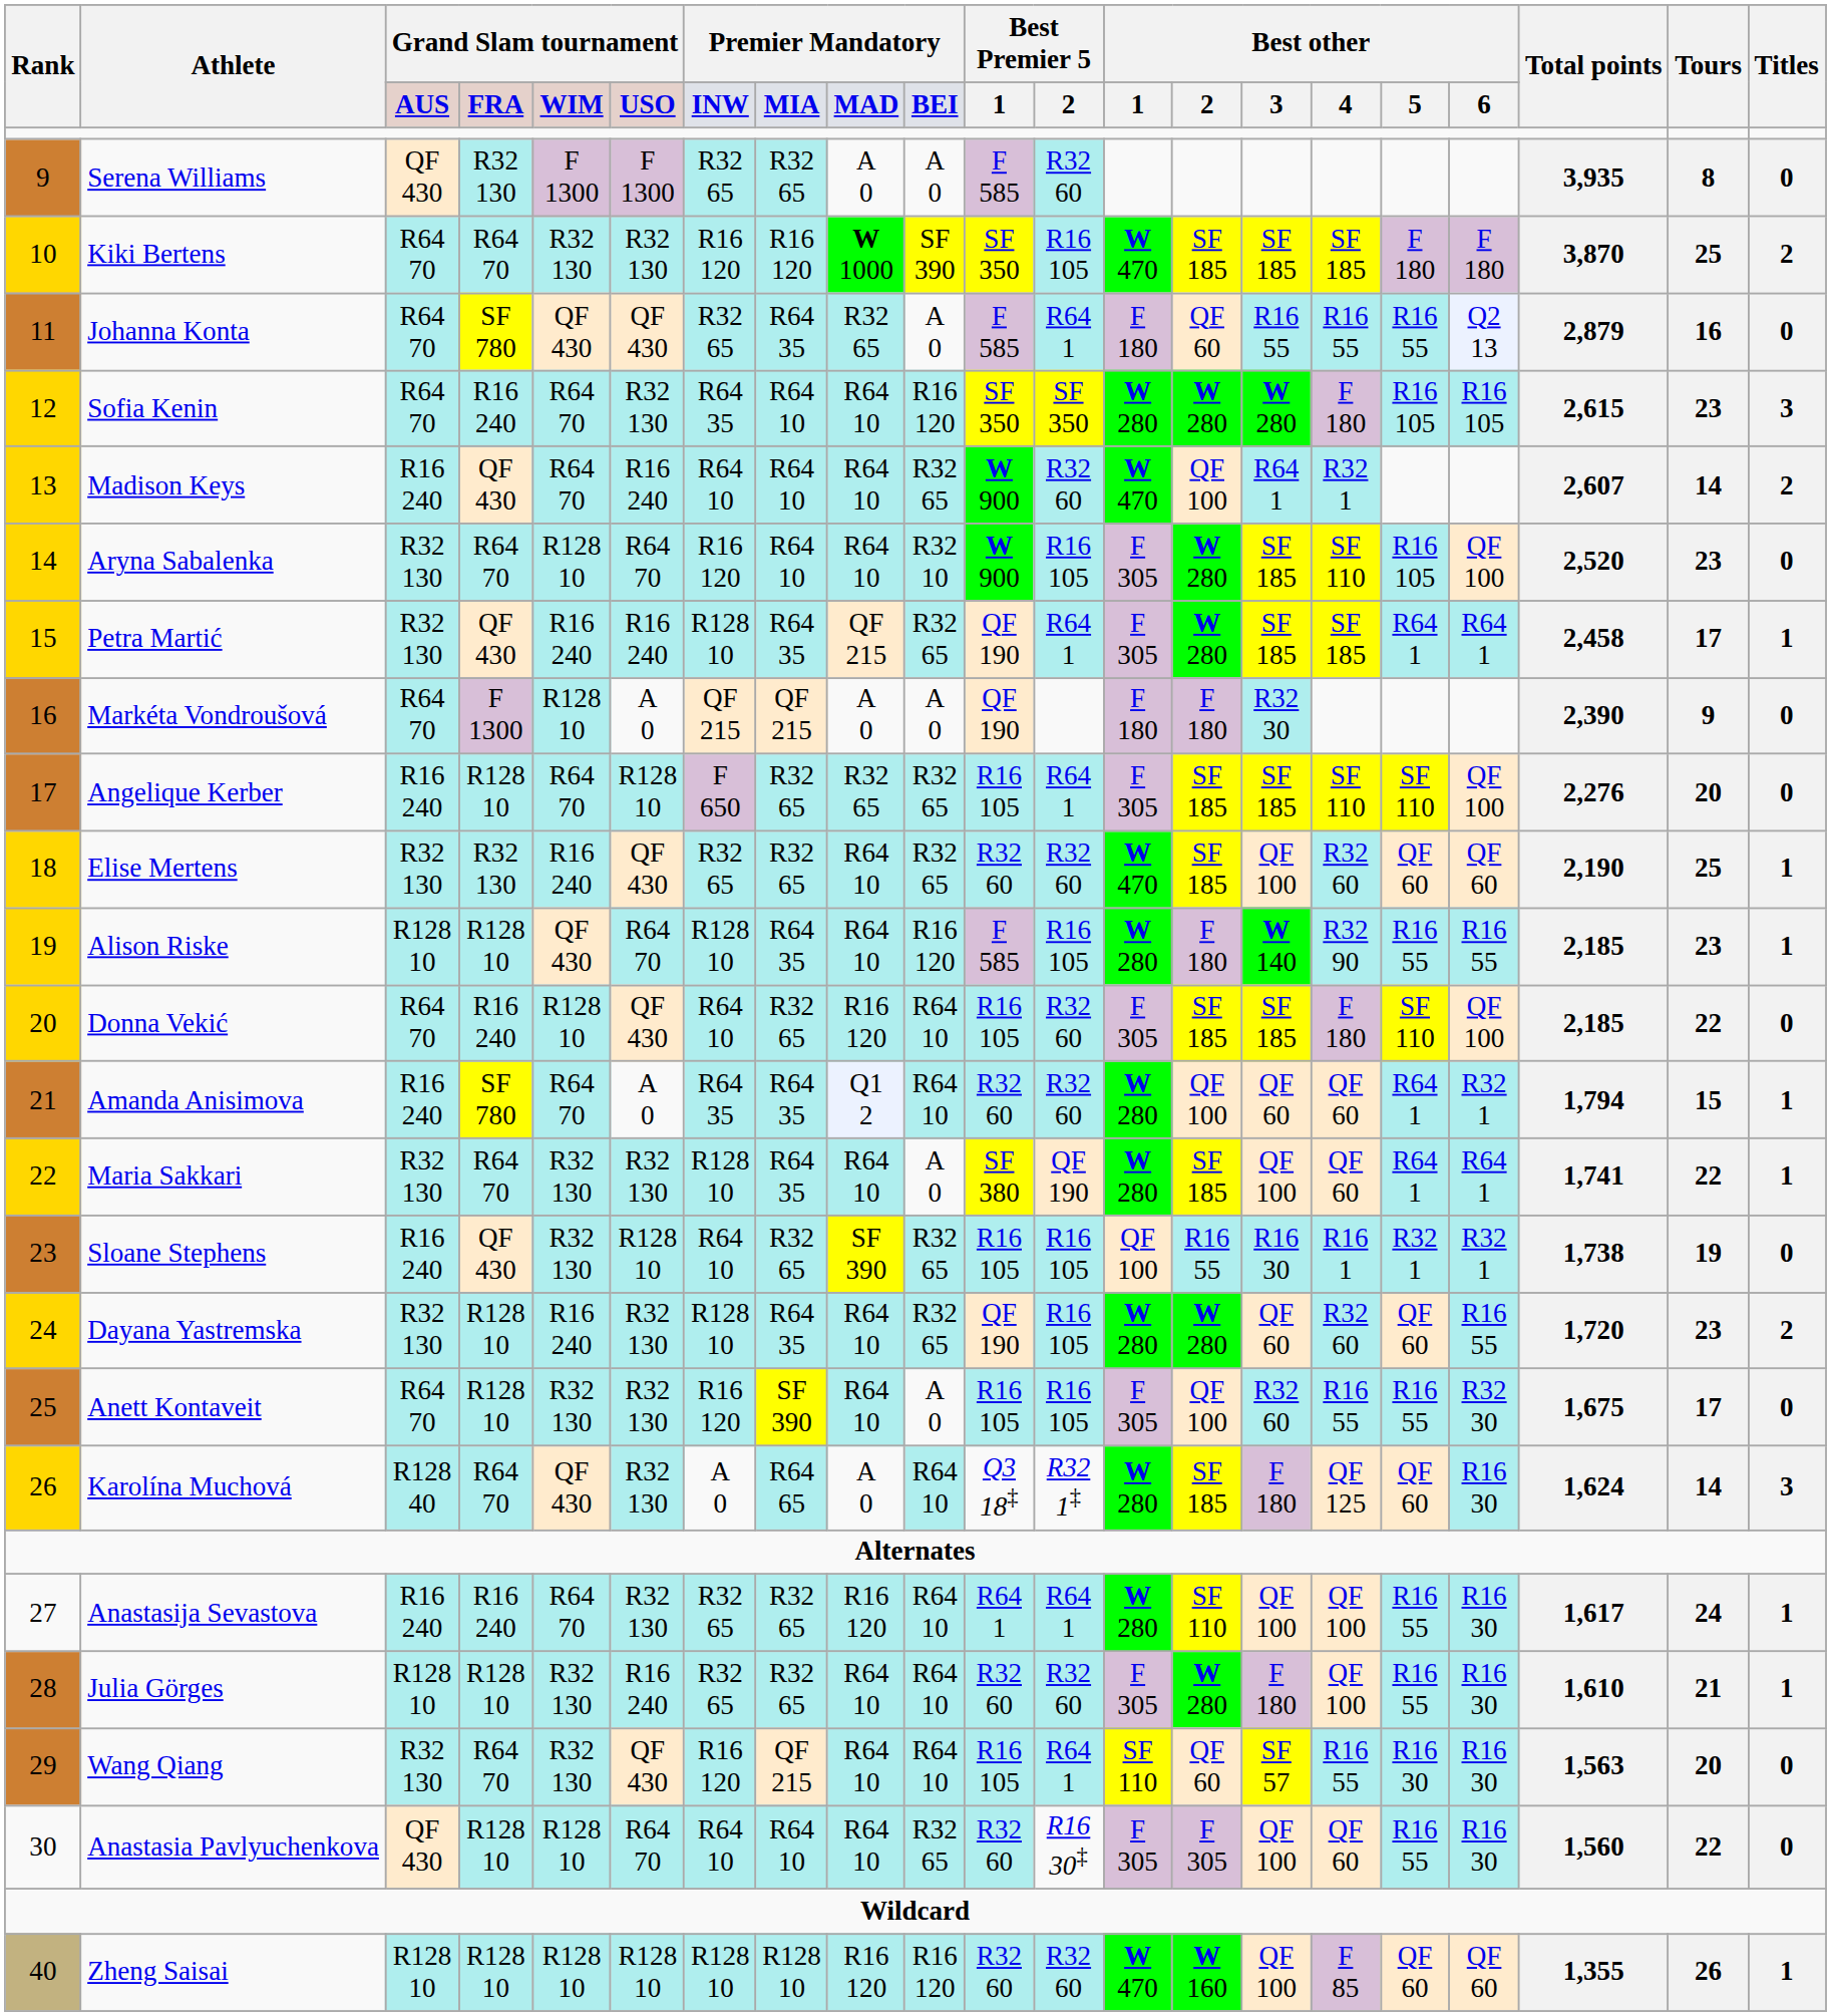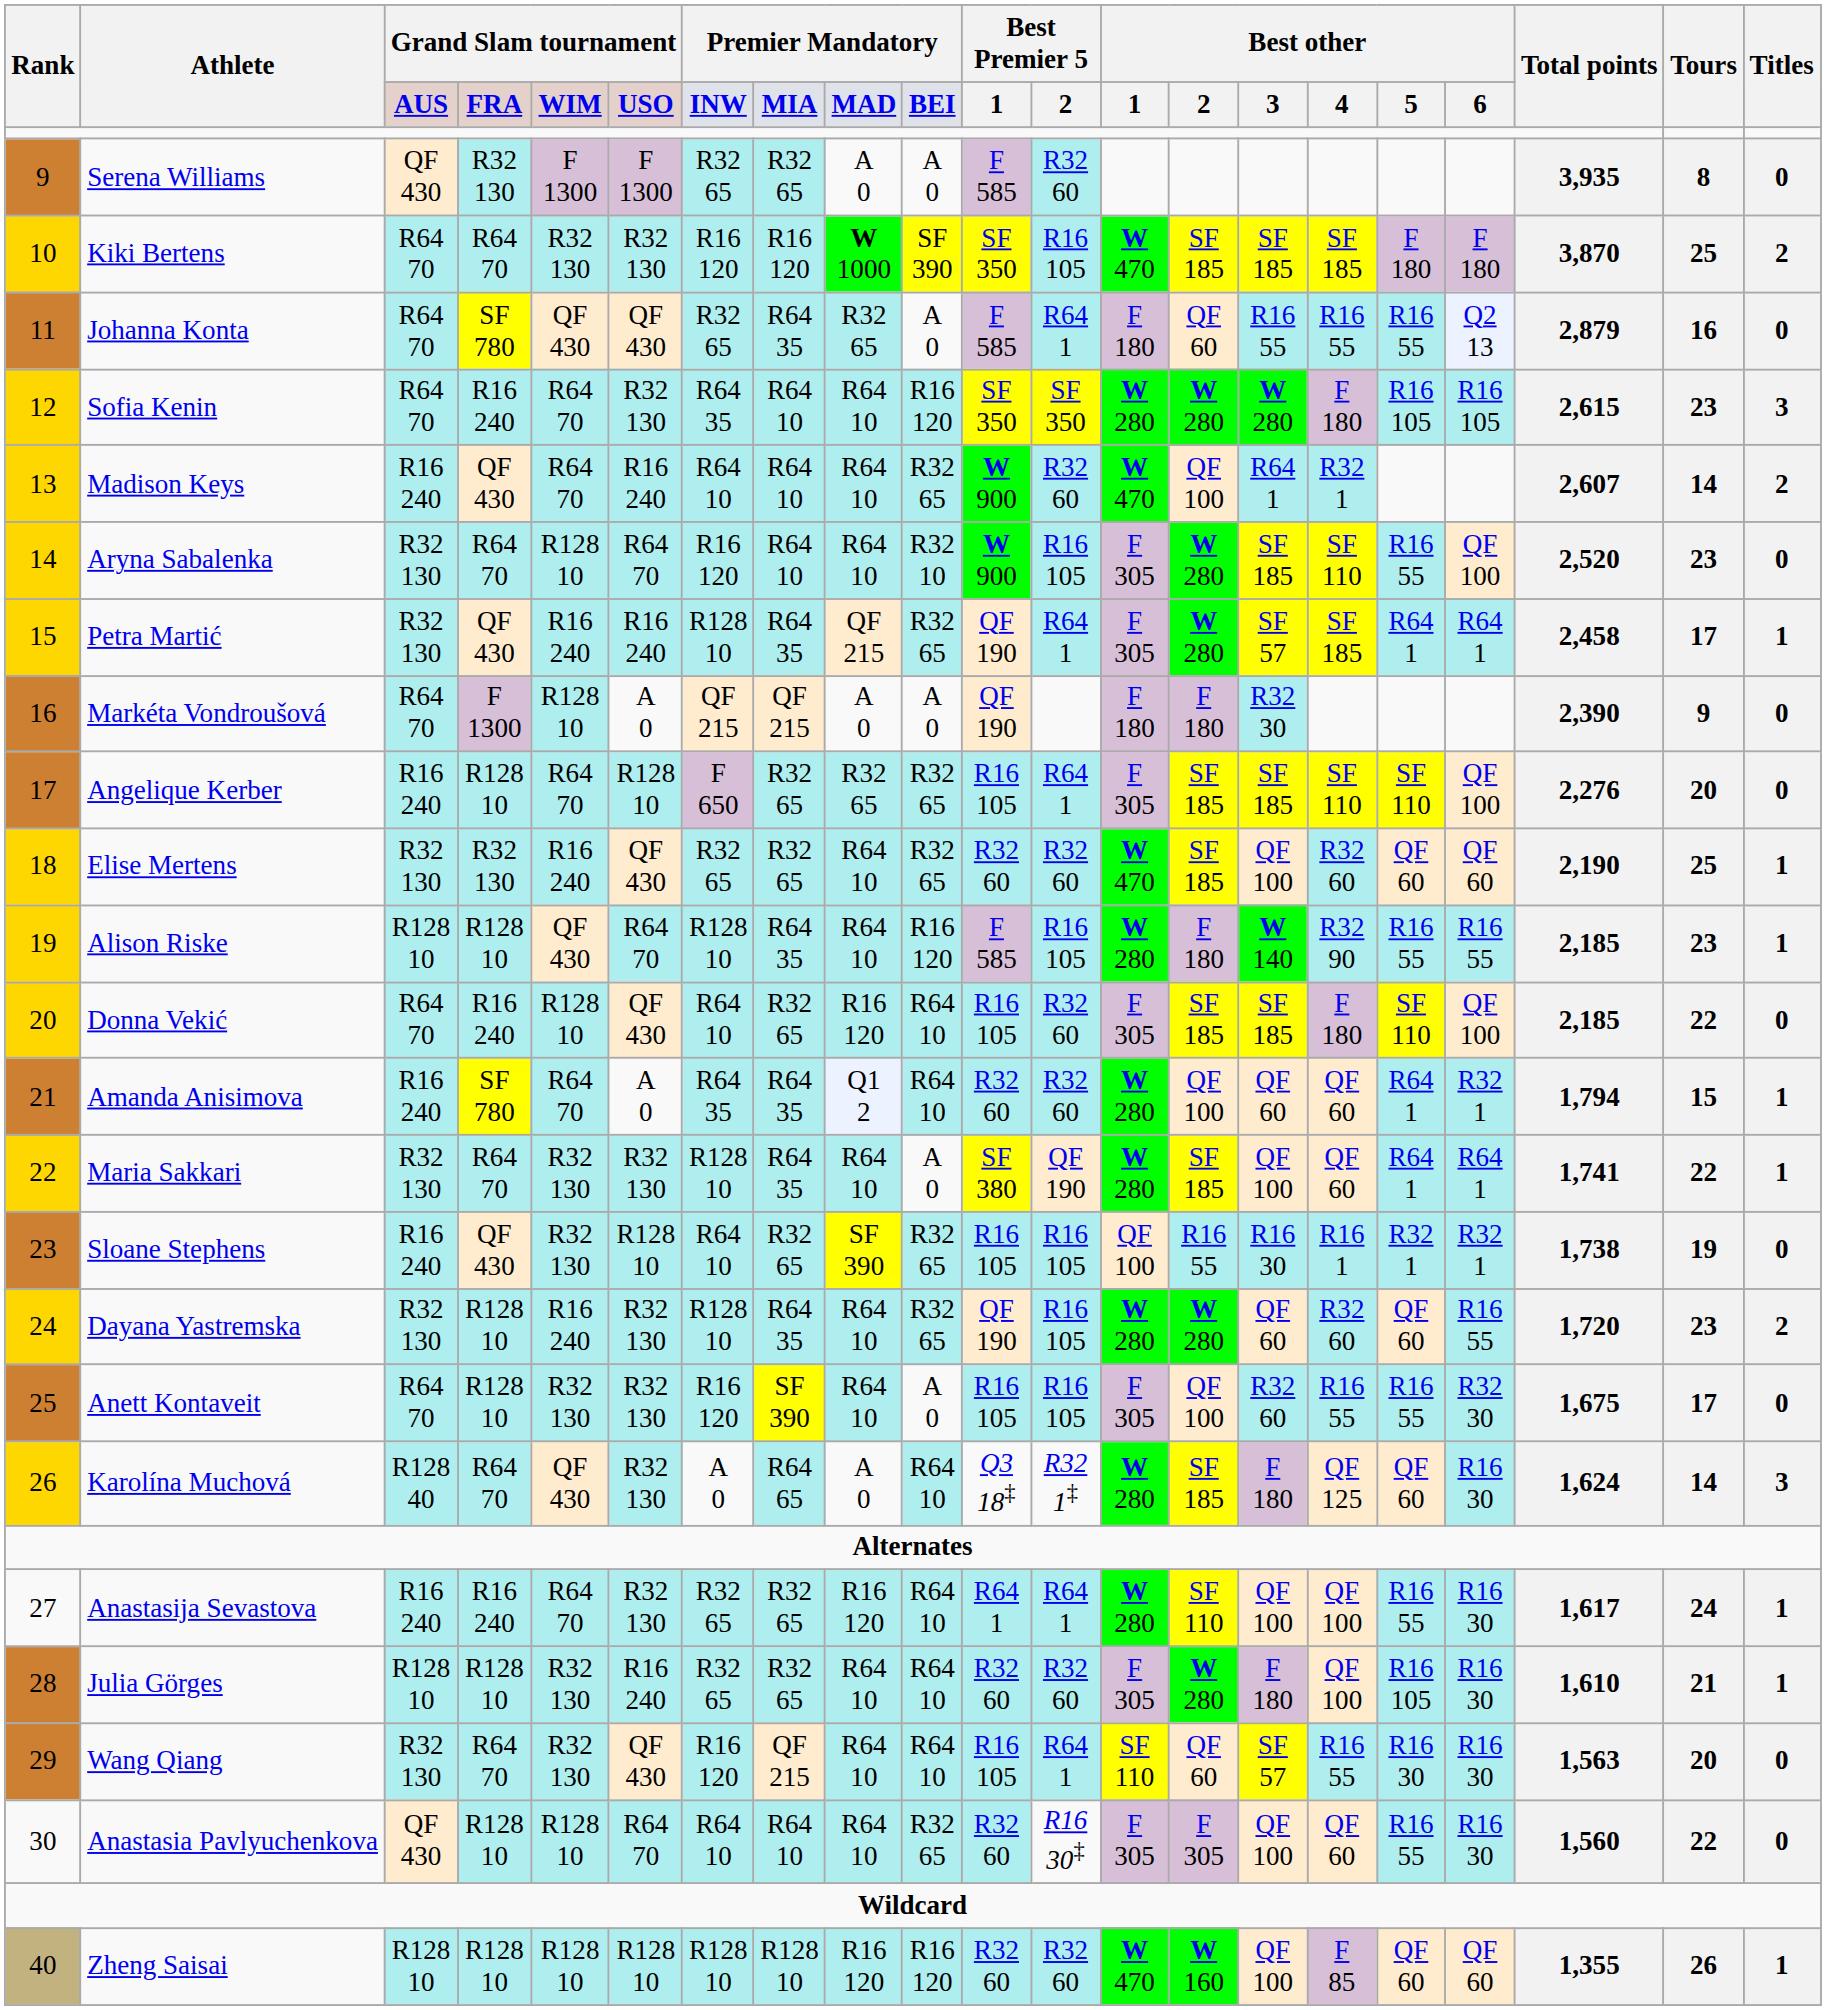Aryna Sabalenka | column 17: R16 105 -> R16 55
Petra Martić | column 15: SF 185 -> SF 57
Julia Görges | column 17: R16 55 -> R16 105
